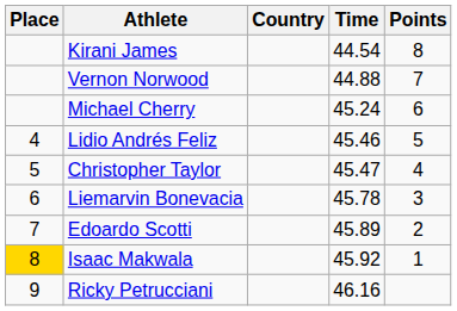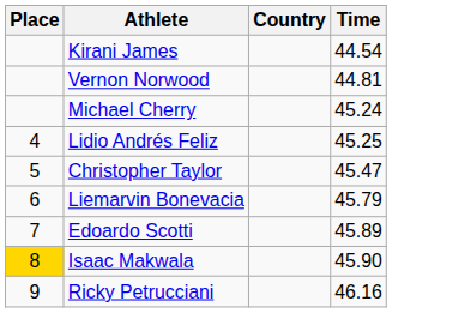- column: Points | 8 | 7 | 6 | 5 | 4 | 3 | 2 | 1
Vernon Norwood | Time: 44.88 -> 44.81
Lidio Andrés Feliz | Time: 45.46 -> 45.25
Liemarvin Bonevacia | Time: 45.78 -> 45.79
Isaac Makwala | Time: 45.92 -> 45.90
